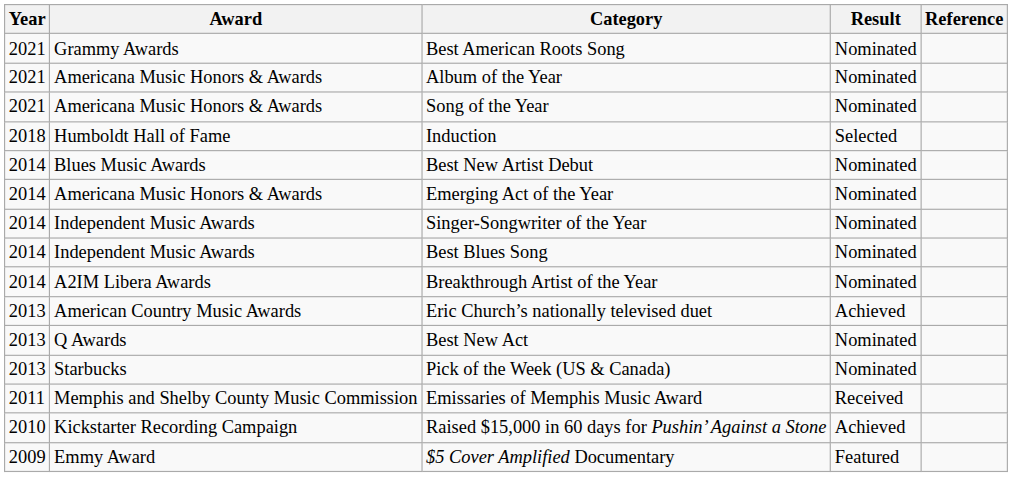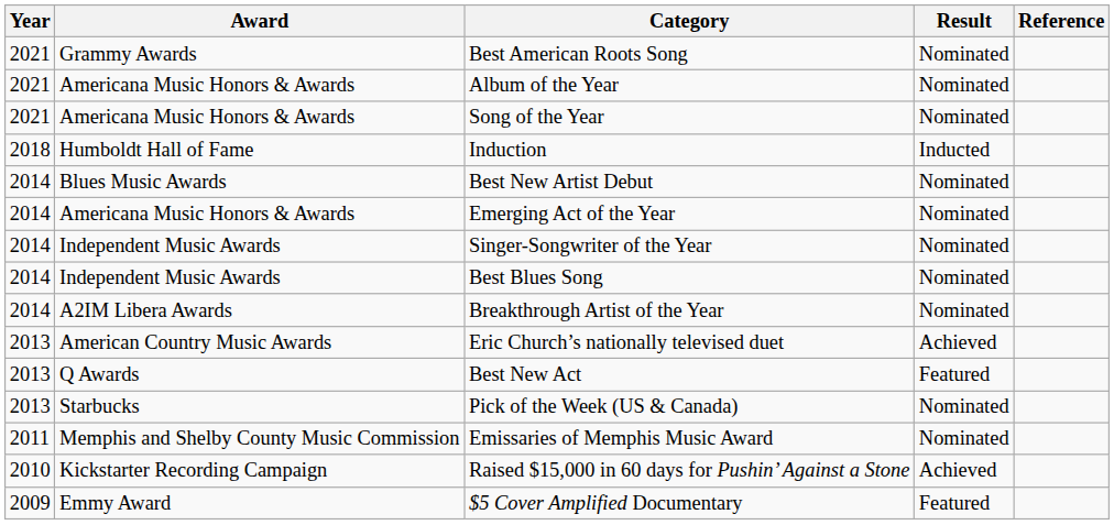Induction | Result: Selected -> Inducted
Best New Act | Result: Nominated -> Featured
Emissaries of Memphis Music Award | Result: Received -> Nominated
